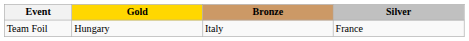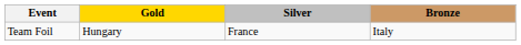columns swapped: Silver <-> Bronze
